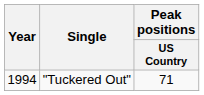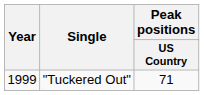"Tuckered Out" | Year: 1994 -> 1999
